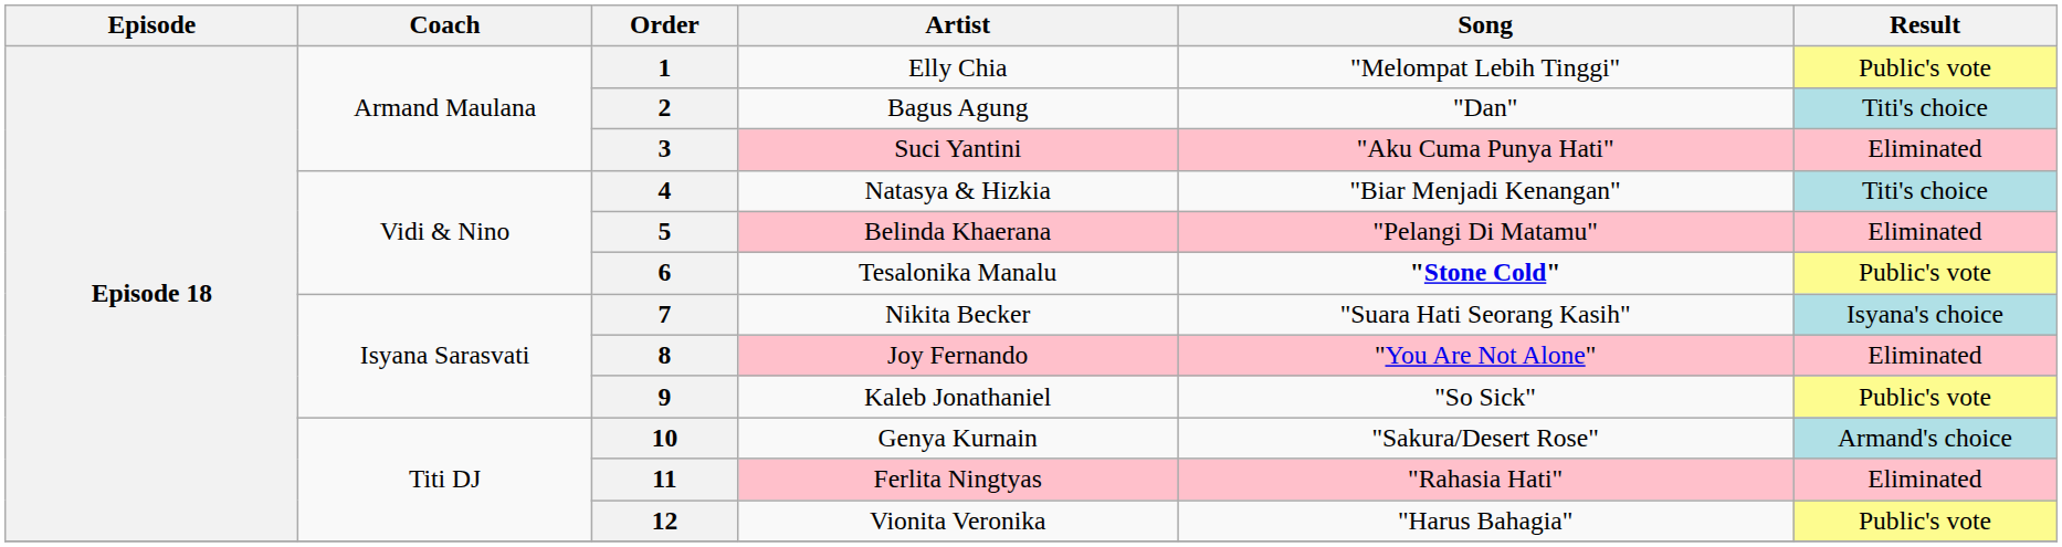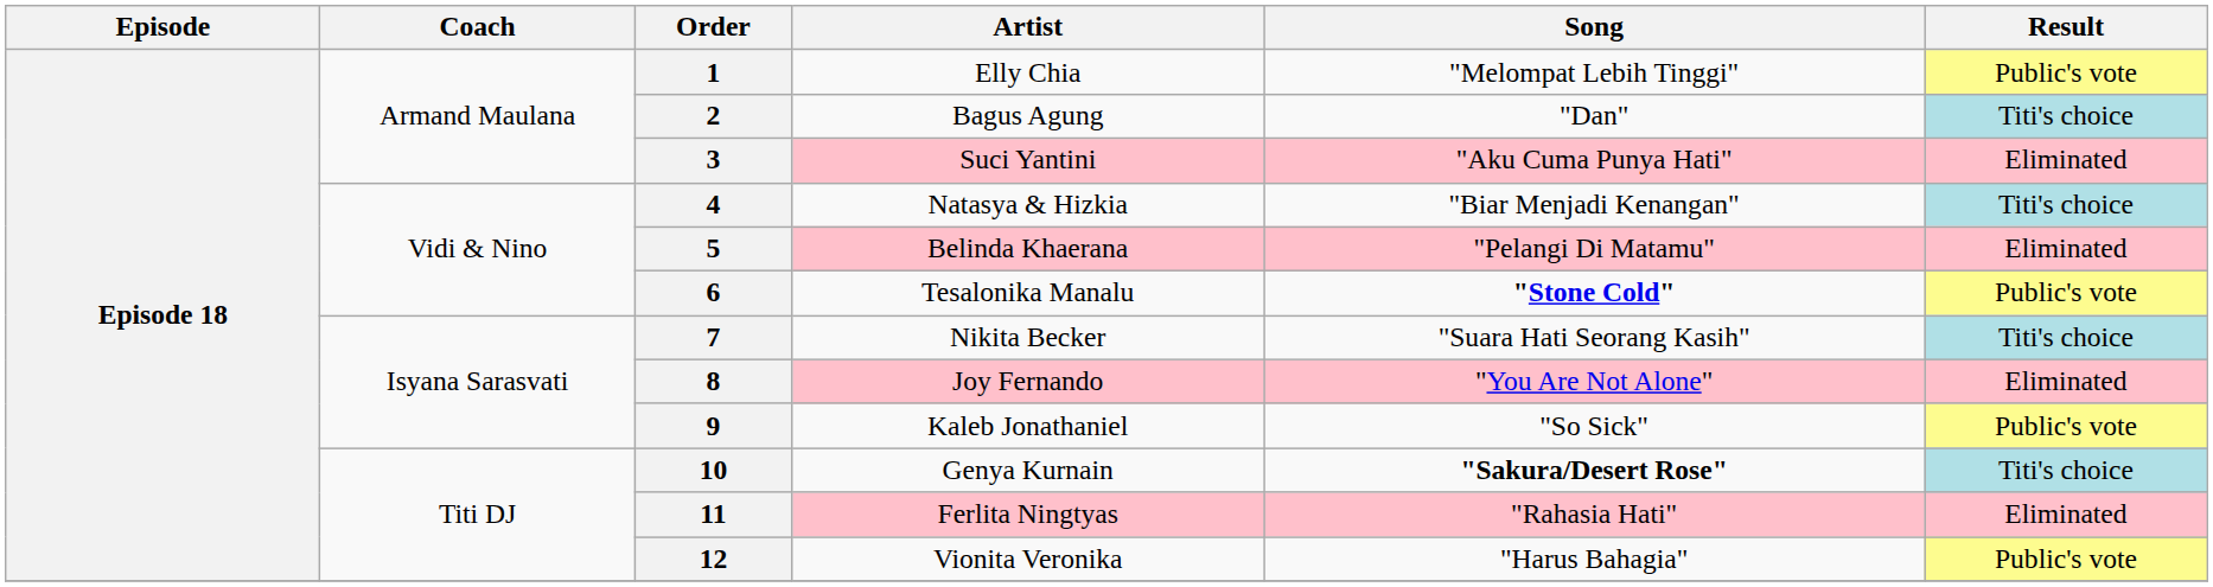7 | Result: Isyana's choice -> Titi's choice
10 | Song: normal -> bold
10 | Result: Armand's choice -> Titi's choice
